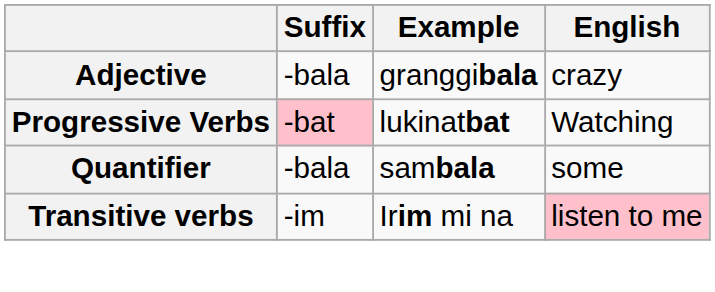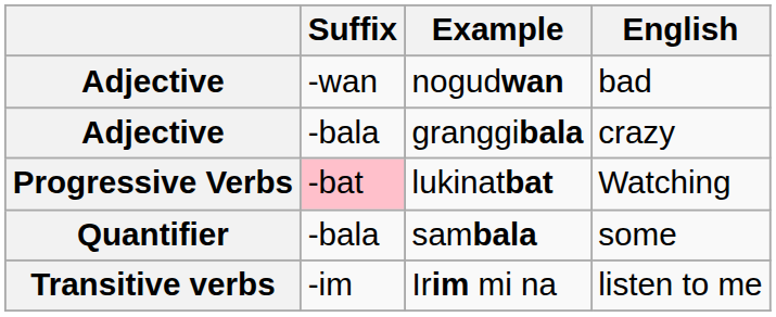+ row: Adjective | -wan | nogudwan | bad
Irim mi na | English: pink background -> no background
